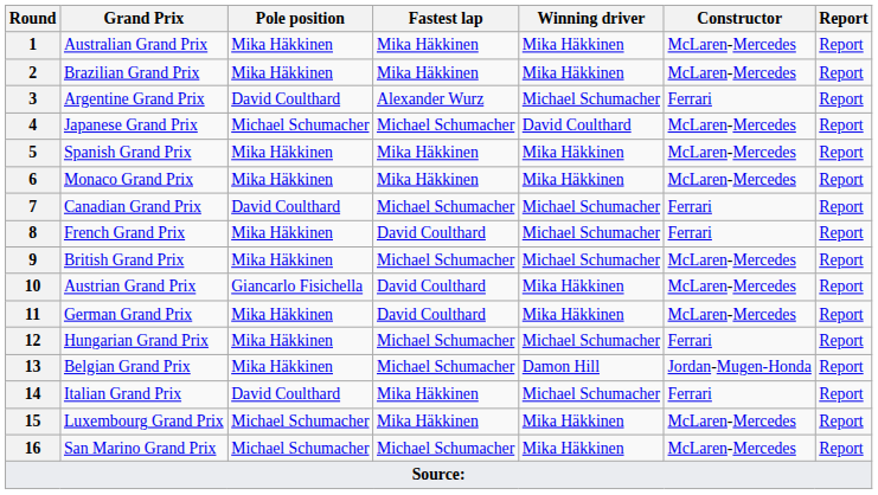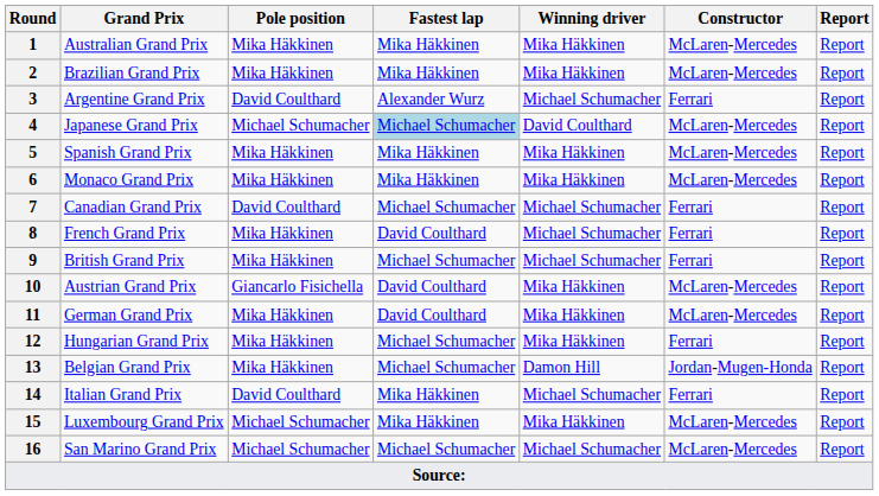4 | Fastest lap: no background -> lightblue background
9 | Constructor: McLaren-Mercedes -> Ferrari
12 | Winning driver: Michael Schumacher -> Mika Häkkinen
16 | Winning driver: Mika Häkkinen -> Michael Schumacher
